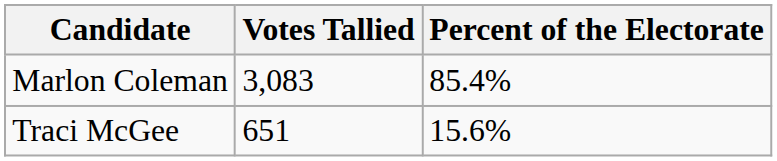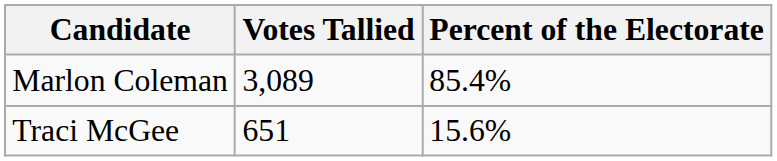Marlon Coleman | Votes Tallied: 3,083 -> 3,089
